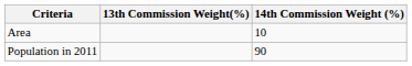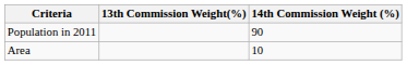rows swapped: Population in 2011 <-> Area
